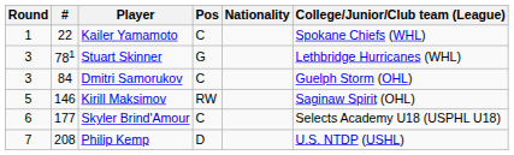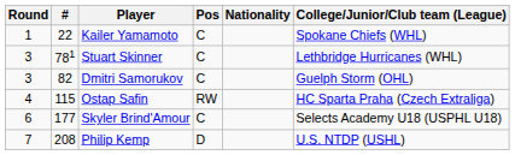Stuart Skinner | Pos: G -> C
Dmitri Samorukov | #: 84 -> 82
+ row: 4 | 115 | Ostap Safin | RW | HC Sparta Praha (Czech Extraliga)
- row: 5 | 146 | Kirill Maksimov | RW | Saginaw Spirit (OHL)
